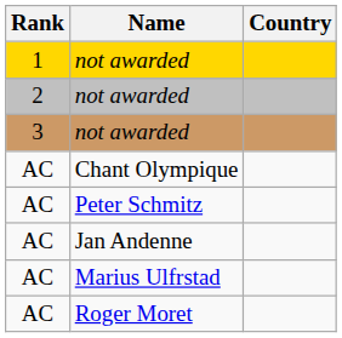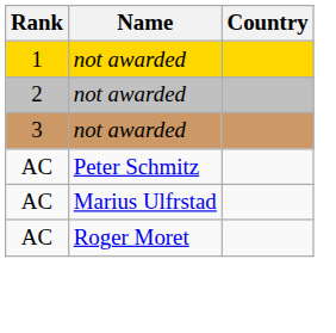- row: AC | Chant Olympique
- row: AC | Jan Andenne
